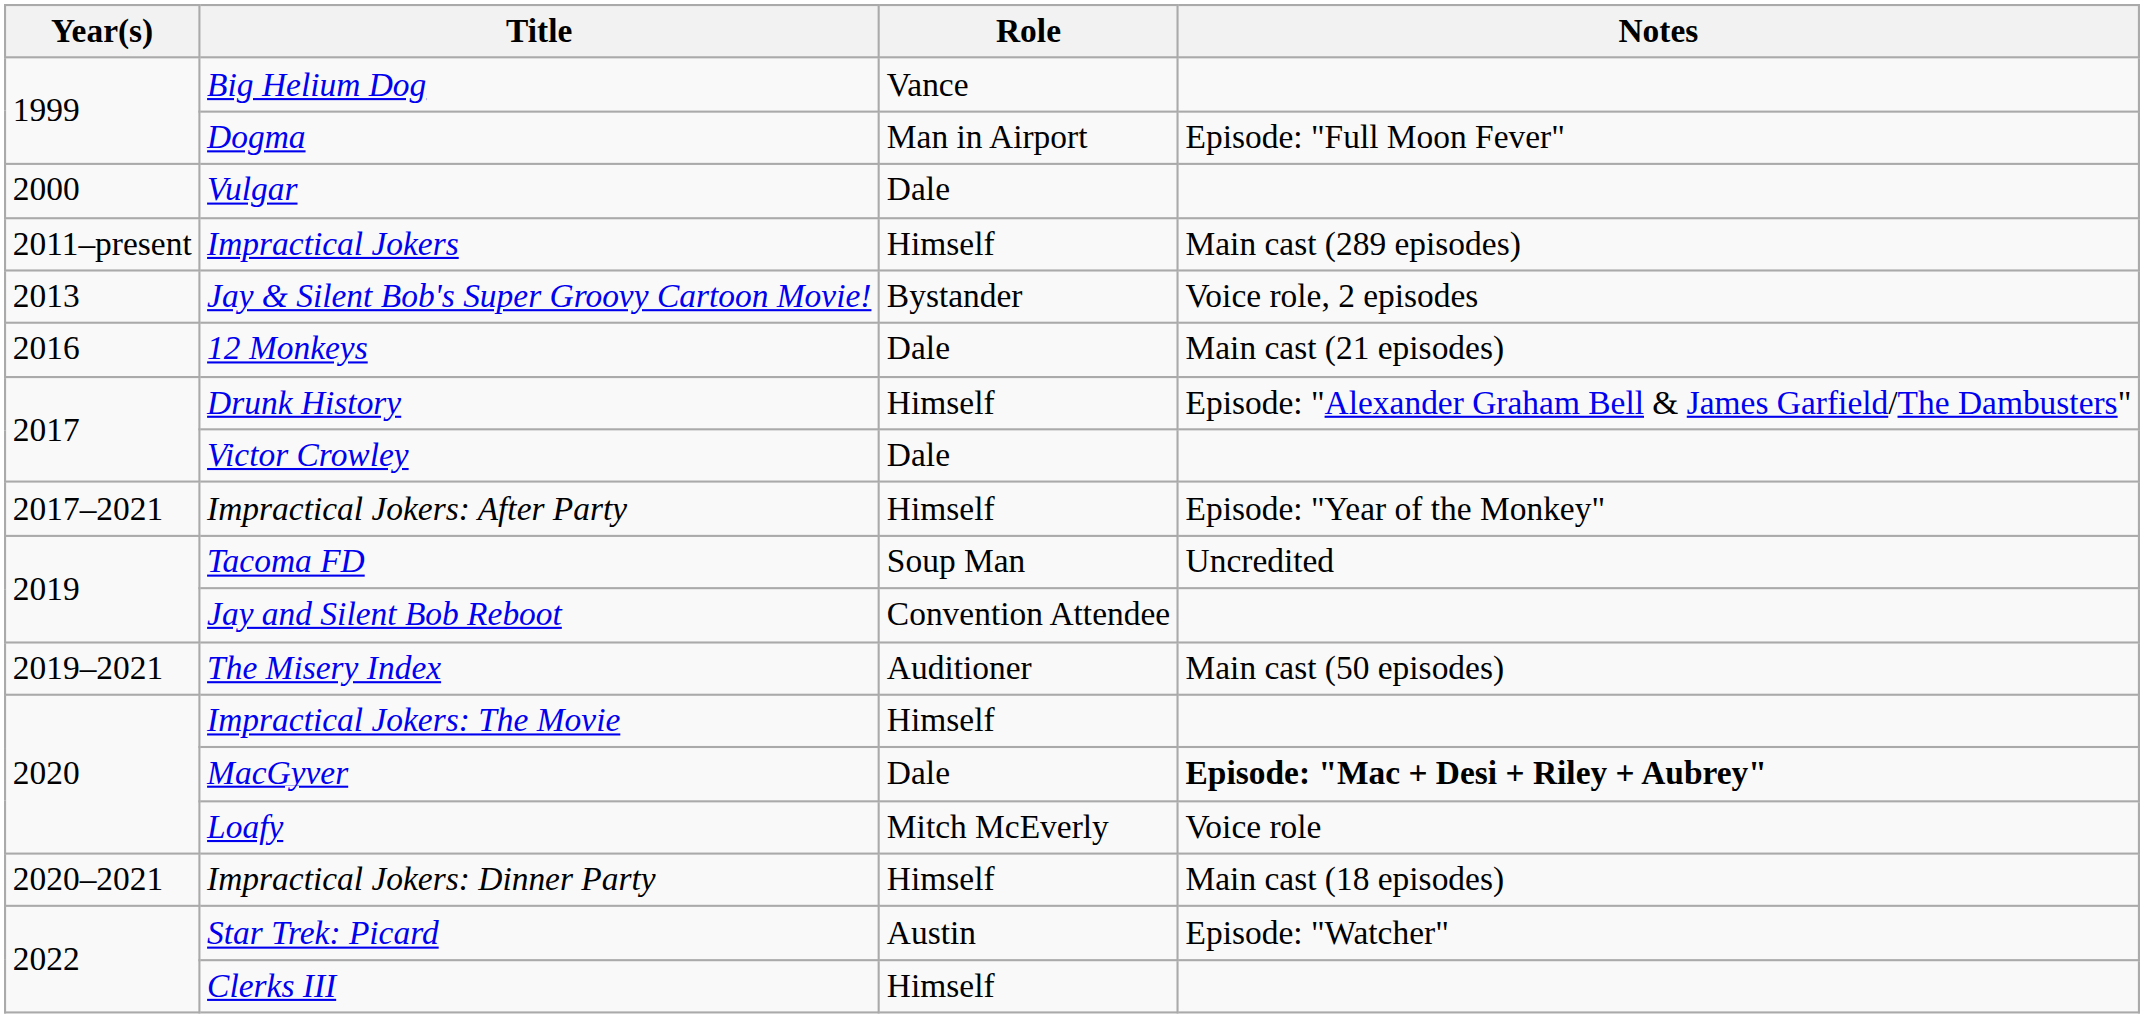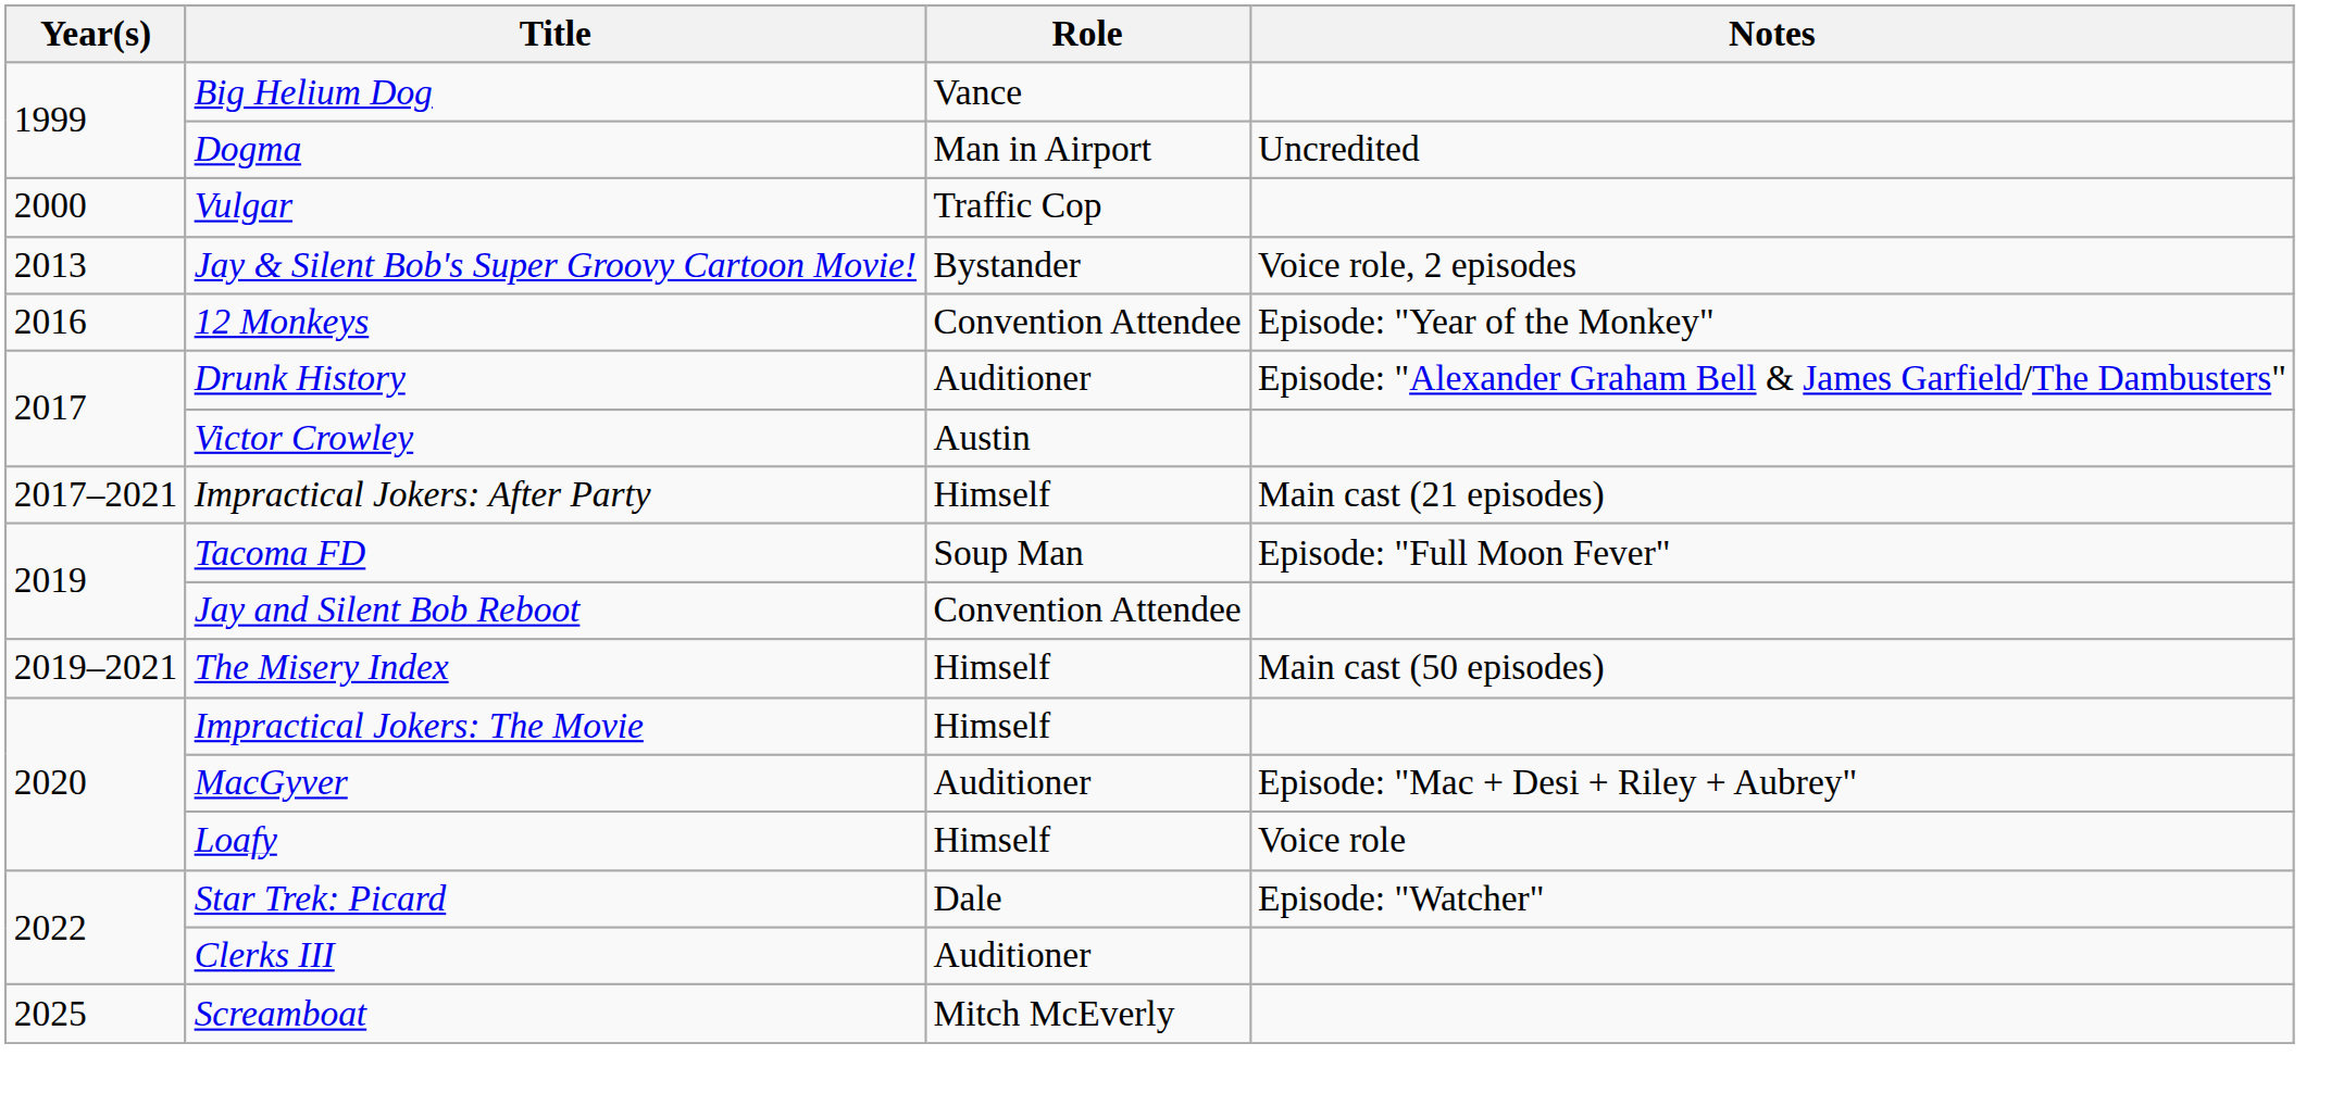Dogma | Notes: Episode: "Full Moon Fever" -> Uncredited
Vulgar | Role: Dale -> Traffic Cop
- row: 2011–present | Impractical Jokers | Himself | Main cast (289 episodes)
12 Monkeys | Role: Dale -> Convention Attendee
12 Monkeys | Notes: Main cast (21 episodes) -> Episode: "Year of the Monkey"
Drunk History | Role: Himself -> Auditioner
Victor Crowley | Role: Dale -> Austin
Impractical Jokers: After Party | Notes: Episode: "Year of the Monkey" -> Main cast (21 episodes)
Tacoma FD | Notes: Uncredited -> Episode: "Full Moon Fever"
The Misery Index | Role: Auditioner -> Himself
MacGyver | Role: Dale -> Auditioner
MacGyver | Notes: bold -> normal
Loafy | Role: Mitch McEverly -> Himself
- row: 2020–2021 | Impractical Jokers: Dinner Party | Himself | Main cast (18 episodes)
Star Trek: Picard | Role: Austin -> Dale
Clerks III | Role: Himself -> Auditioner
+ row: 2025 | Screamboat | Mitch McEverly
